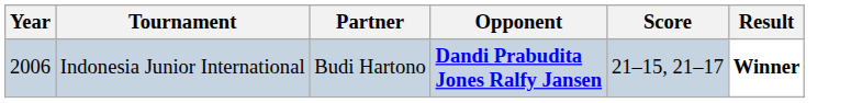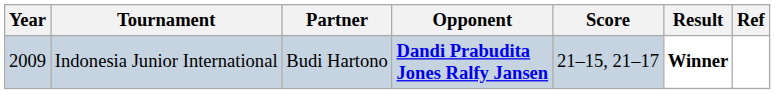+ column: Ref
Indonesia Junior International | Year: 2006 -> 2009
